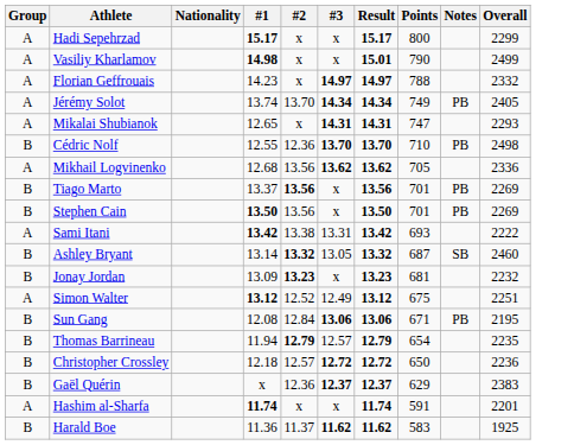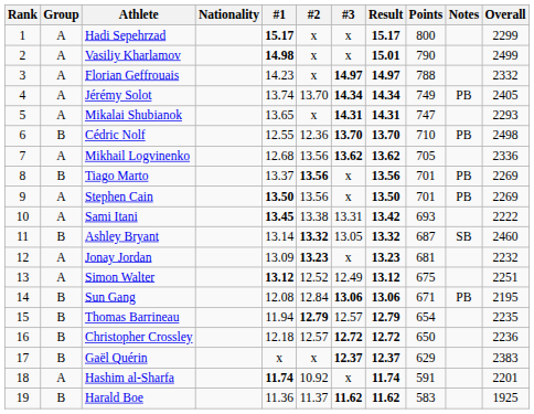+ column: Rank | 1 | 2 | 3 | 4 | 5 | 6 | 7 | 8 | 9 | 10 | 11 | 12 | 13 | 14 | 15 | 16 | 17 | 18 | 19
Mikalai Shubianok | #1: 12.65 -> 13.65
Stephen Cain | Group: B -> A
Sami Itani | #1: 13.42 -> 13.45
Jonay Jordan | Group: B -> A
Gaël Quérin | #2: 12.36 -> x
Hashim al-Sharfa | #2: x -> 10.92
